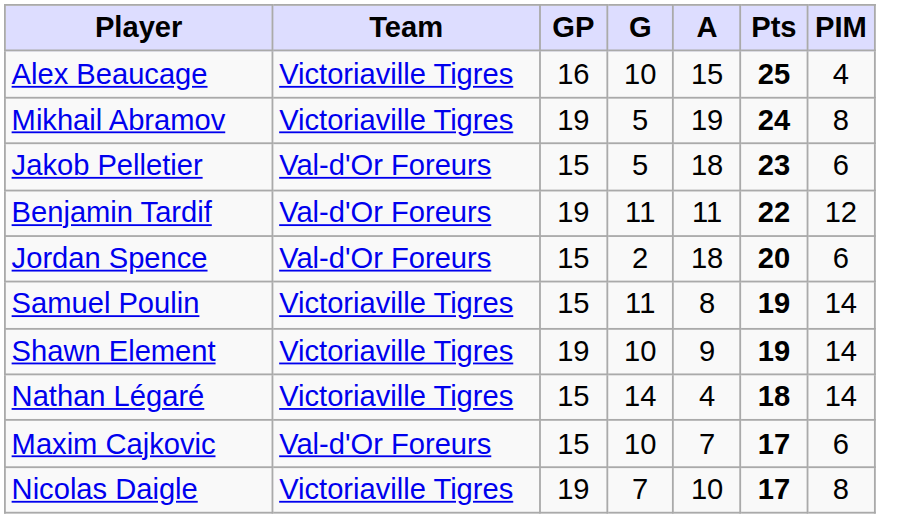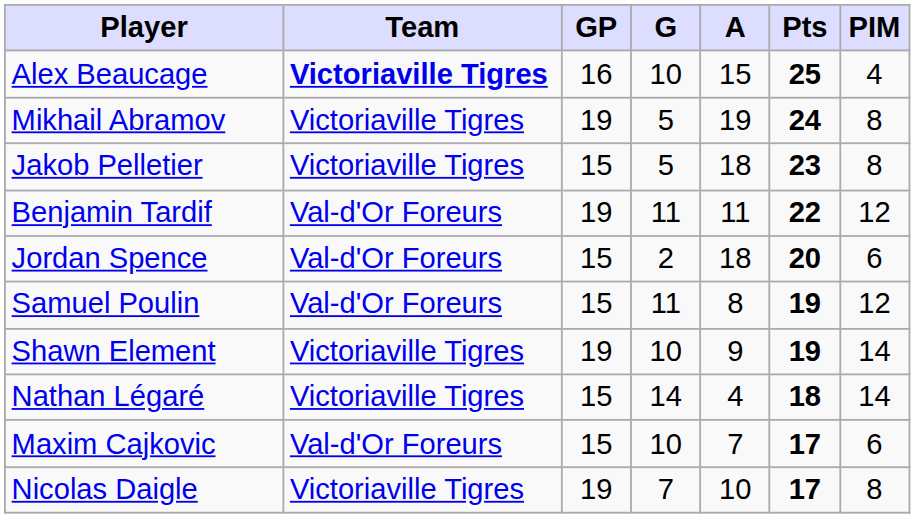Alex Beaucage | Team: normal -> bold
Jakob Pelletier | Team: Val-d'Or Foreurs -> Victoriaville Tigres
Jakob Pelletier | PIM: 6 -> 8
Samuel Poulin | Team: Victoriaville Tigres -> Val-d'Or Foreurs
Samuel Poulin | PIM: 14 -> 12
